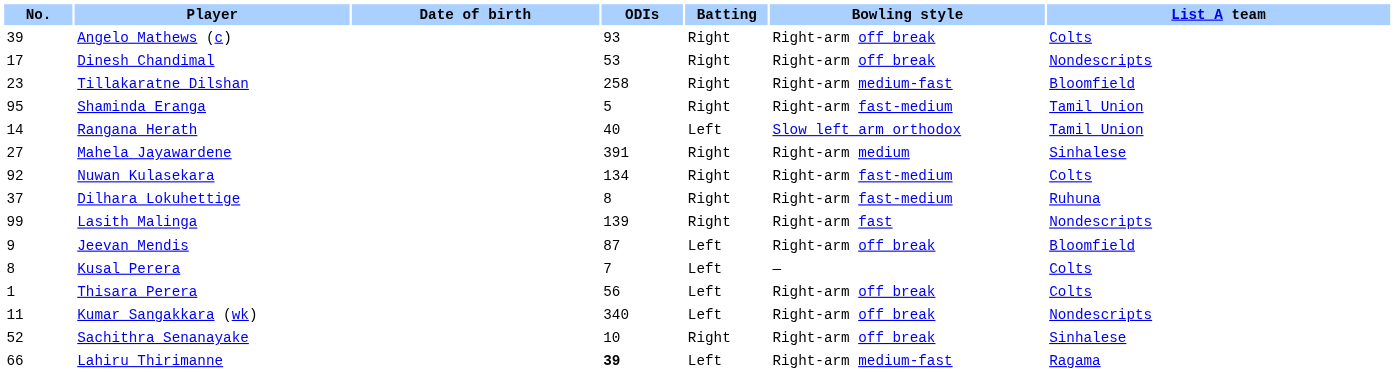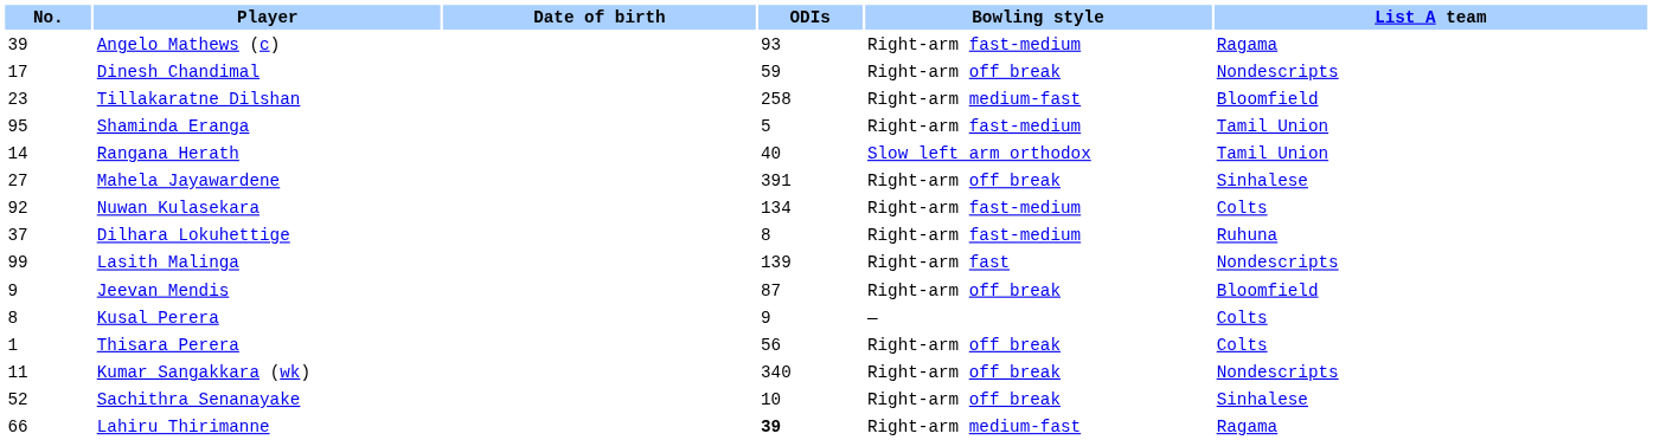- column: Batting | Right | Right | Right | Right | Left | Right | Right | Right | Right | Left | Left | Left | Left | Right | Left
Angelo Mathews (c) | Bowling style: Right-arm off break -> Right-arm fast-medium
Angelo Mathews (c) | List A team: Colts -> Ragama
Dinesh Chandimal | ODIs: 53 -> 59
Mahela Jayawardene | Bowling style: Right-arm medium -> Right-arm off break
Kusal Perera | ODIs: 7 -> 9
